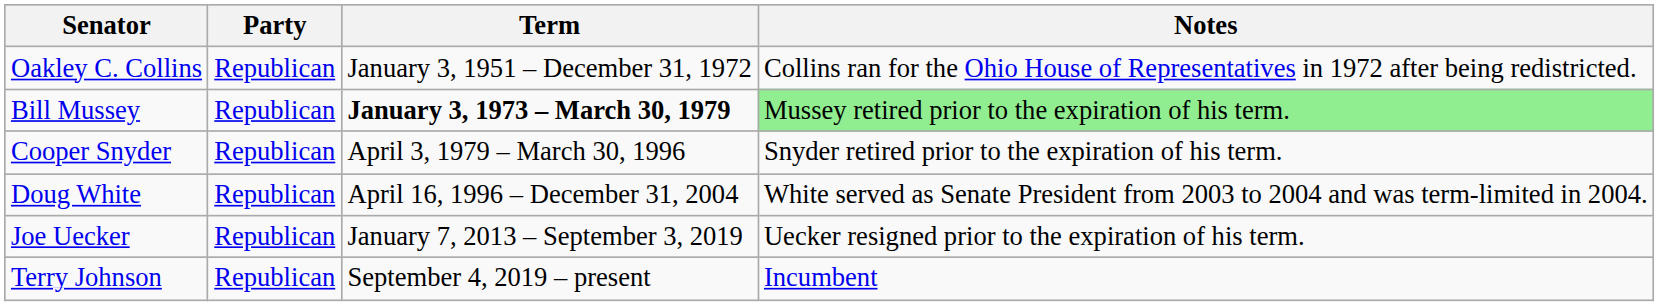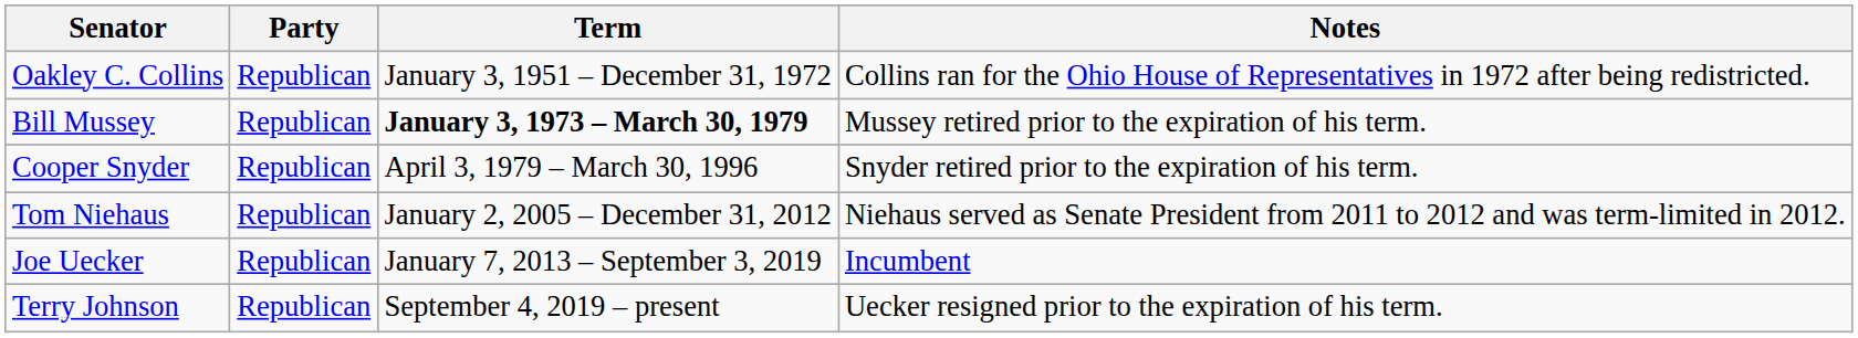Bill Mussey | Notes: lightgreen background -> no background
- row: Doug White | Republican | April 16, 1996 – December 31, 2004 | White served as Senate President from 2003 to 2004 and was term-limited in 2004.
+ row: Tom Niehaus | Republican | January 2, 2005 – December 31, 2012 | Niehaus served as Senate President from 2011 to 2012 and was term-limited in 2012.
Joe Uecker | Notes: Uecker resigned prior to the expiration of his term. -> Incumbent
Terry Johnson | Notes: Incumbent -> Uecker resigned prior to the expiration of his term.
